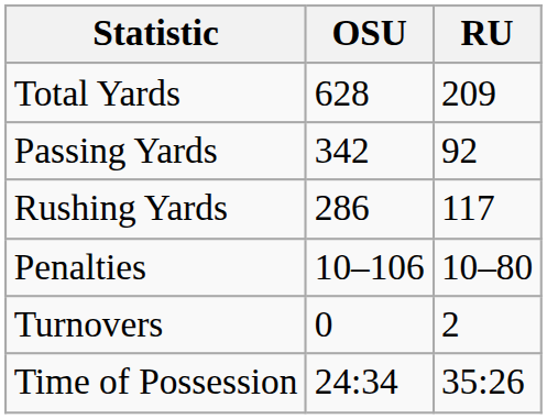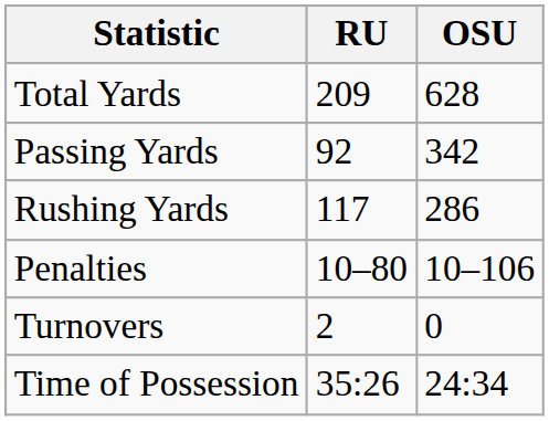columns swapped: OSU <-> RU
